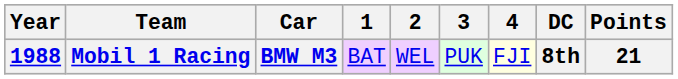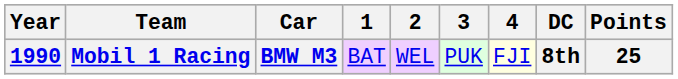Mobil 1 Racing | Year: 1988 -> 1990
Mobil 1 Racing | Points: 21 -> 25
